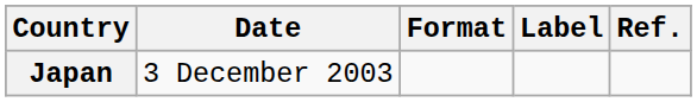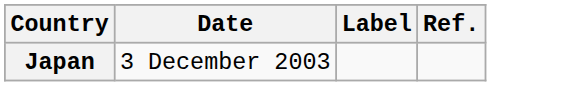- column: Format
